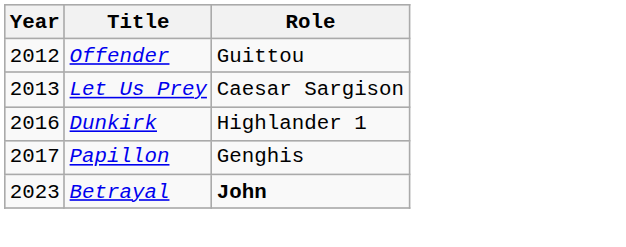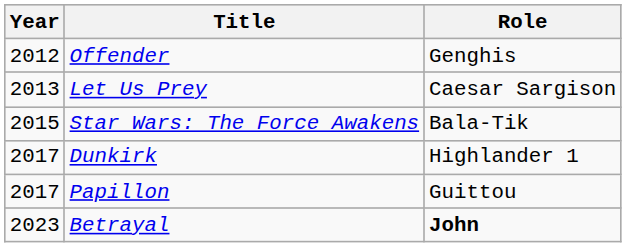Offender | Role: Guittou -> Genghis
+ row: 2015 | Star Wars: The Force Awakens | Bala-Tik
Dunkirk | Year: 2016 -> 2017
Papillon | Role: Genghis -> Guittou
